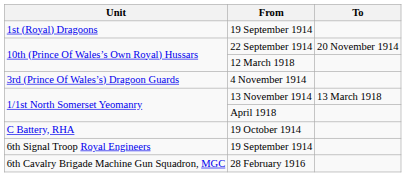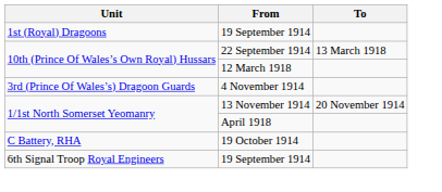22 September 1914 | To: 20 November 1914 -> 13 March 1918
13 November 1914 | To: 13 March 1918 -> 20 November 1914
- row: 6th Cavalry Brigade Machine Gun Squadron, MGC | 28 February 1916
